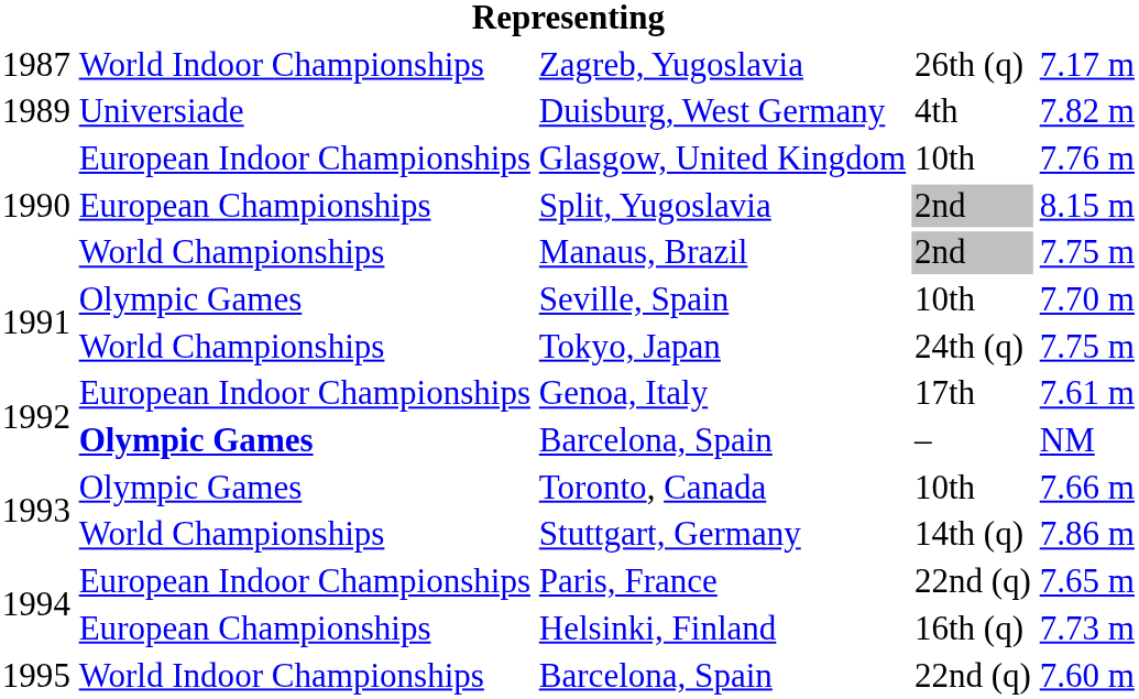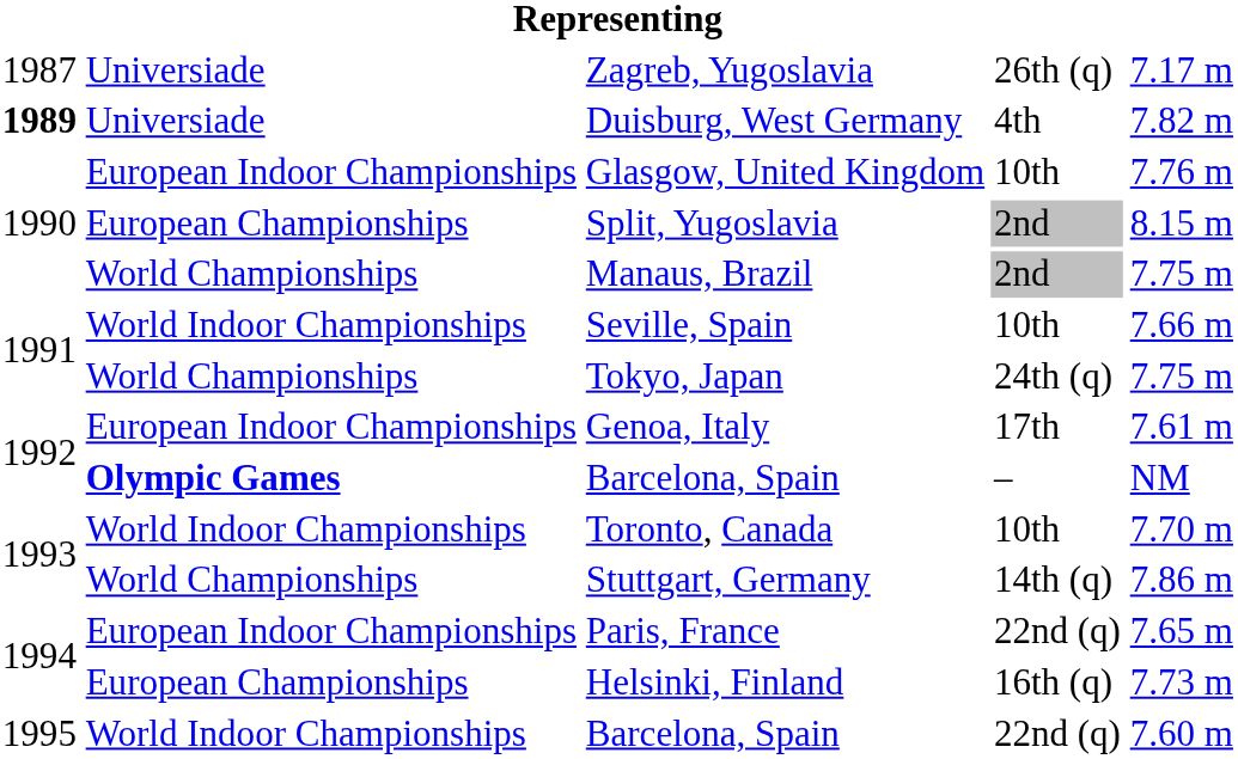Zagreb, Yugoslavia | column 2: World Indoor Championships -> Universiade
Duisburg, West Germany | column 1: normal -> bold
Seville, Spain | column 2: Olympic Games -> World Indoor Championships
Seville, Spain | column 5: 7.70 m -> 7.66 m
Toronto, Canada | column 2: Olympic Games -> World Indoor Championships
Toronto, Canada | column 5: 7.66 m -> 7.70 m
